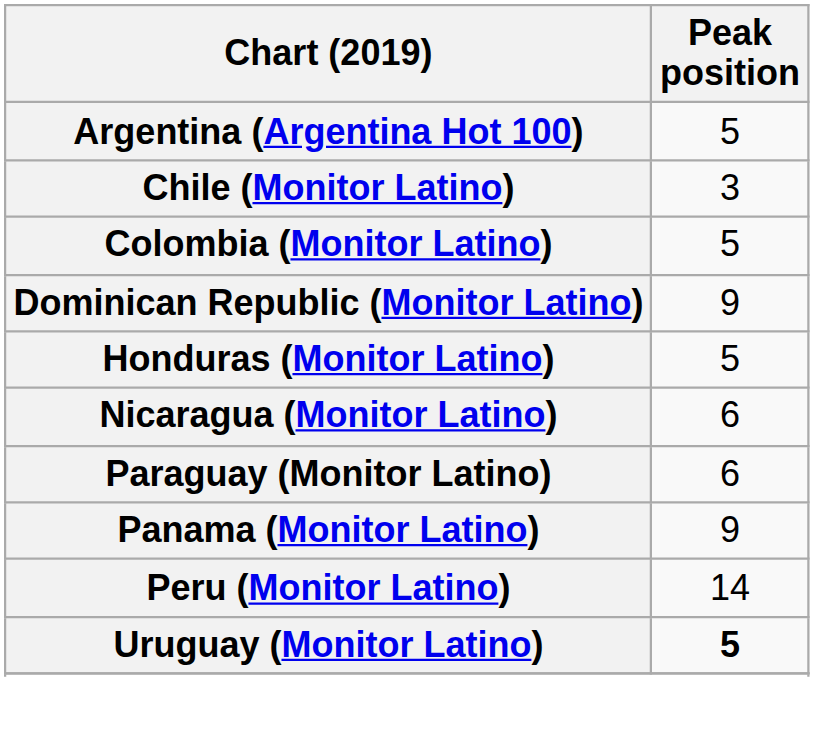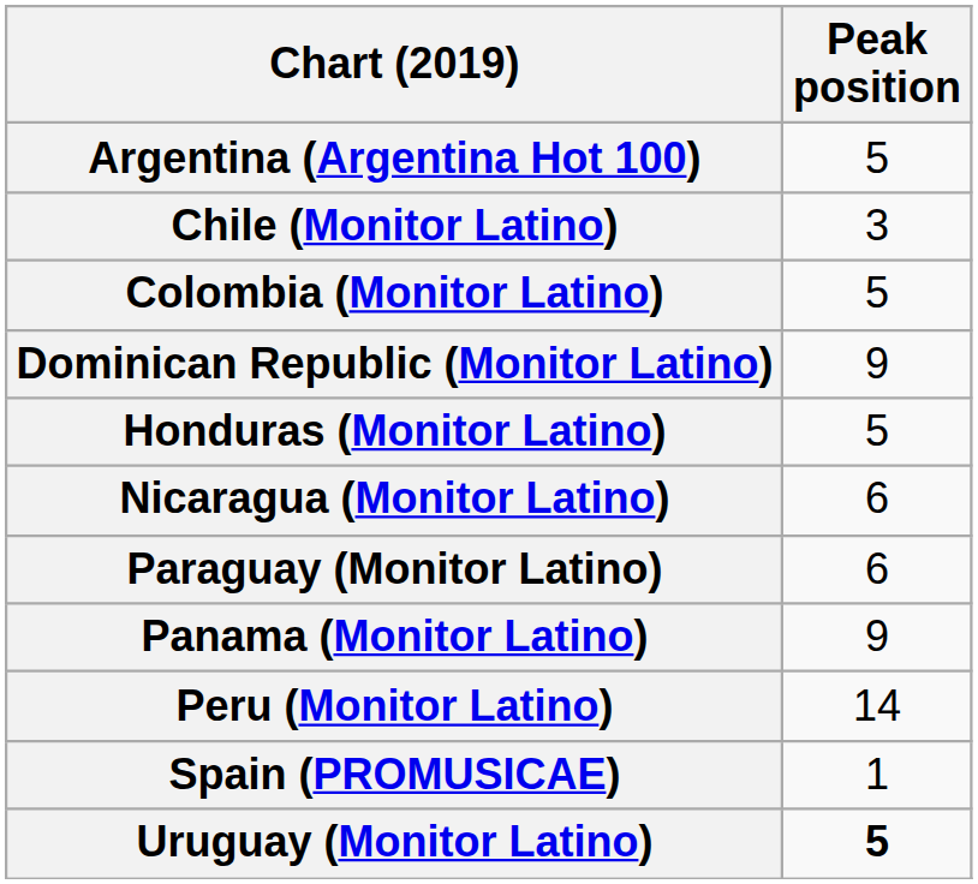+ row: Spain (PROMUSICAE) | 1
